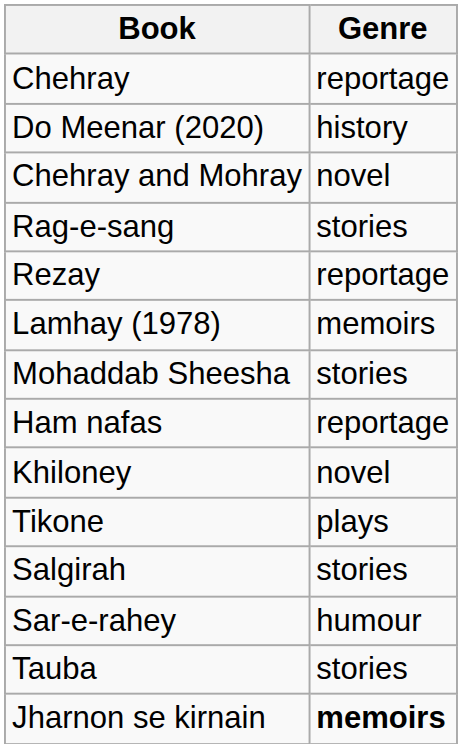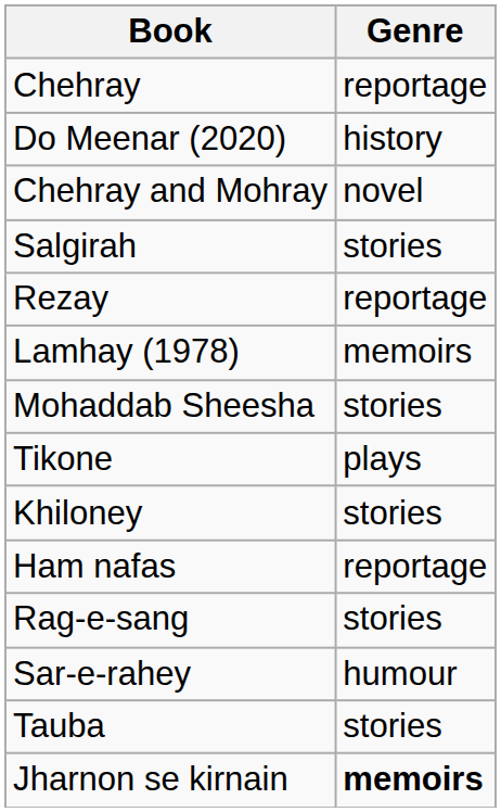rows swapped: Rag-e-sang <-> Salgirah
rows swapped: Ham nafas <-> Tikone
Khiloney | Genre: novel -> stories
